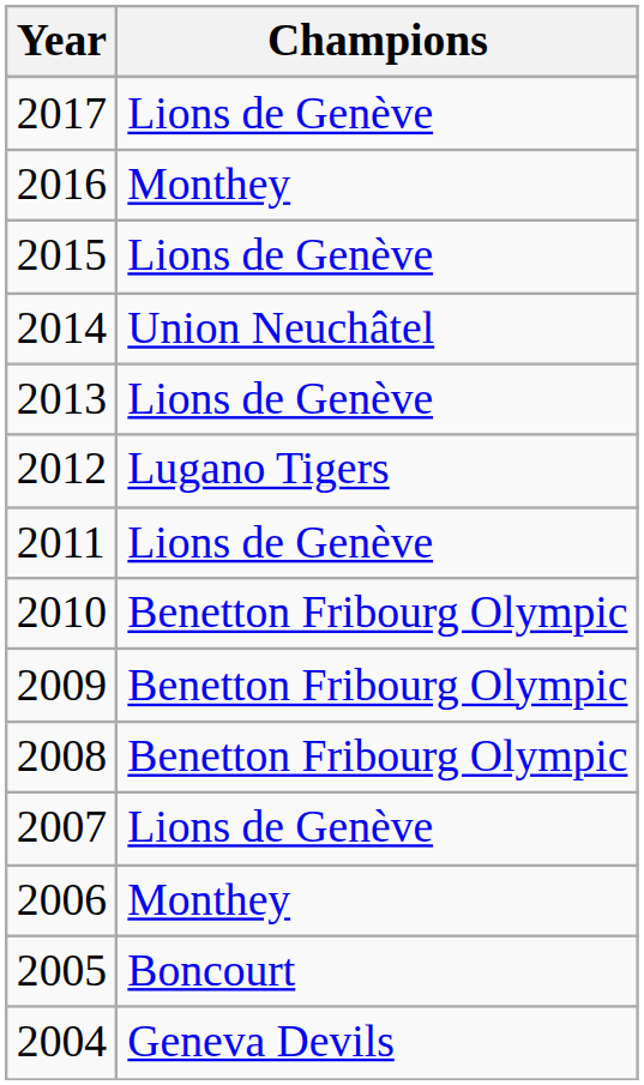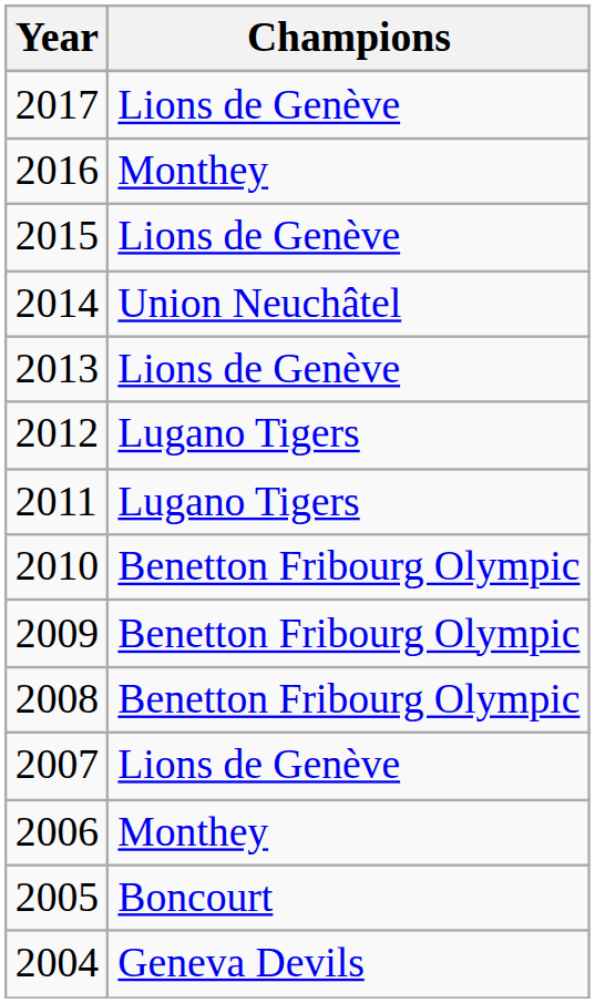2011 | Champions: Lions de Genève -> Lugano Tigers
